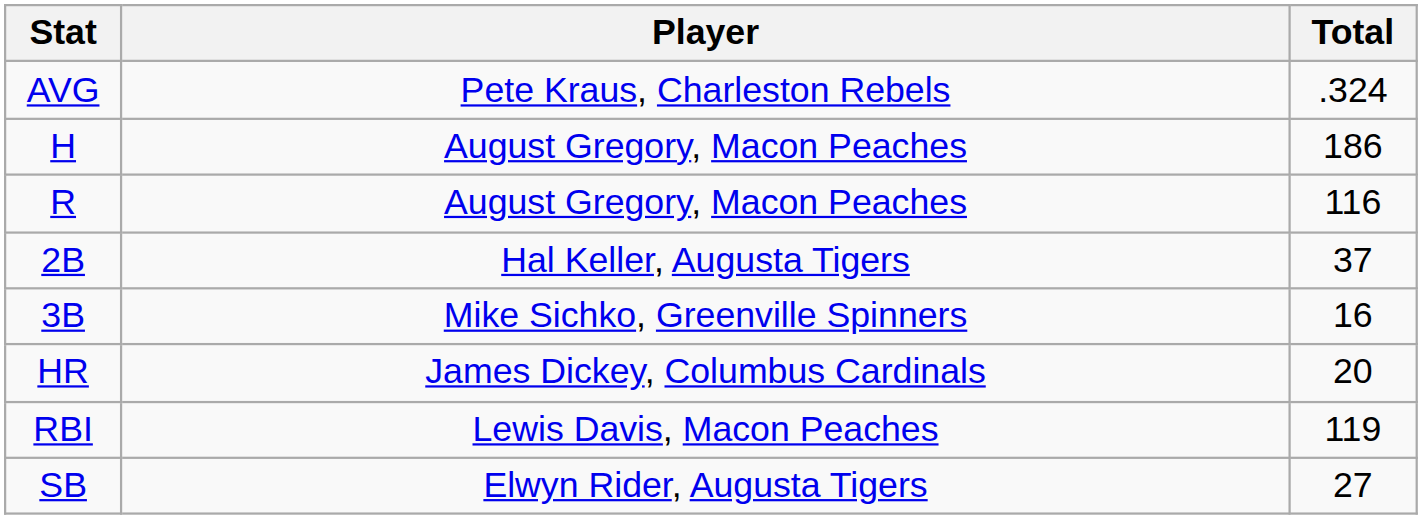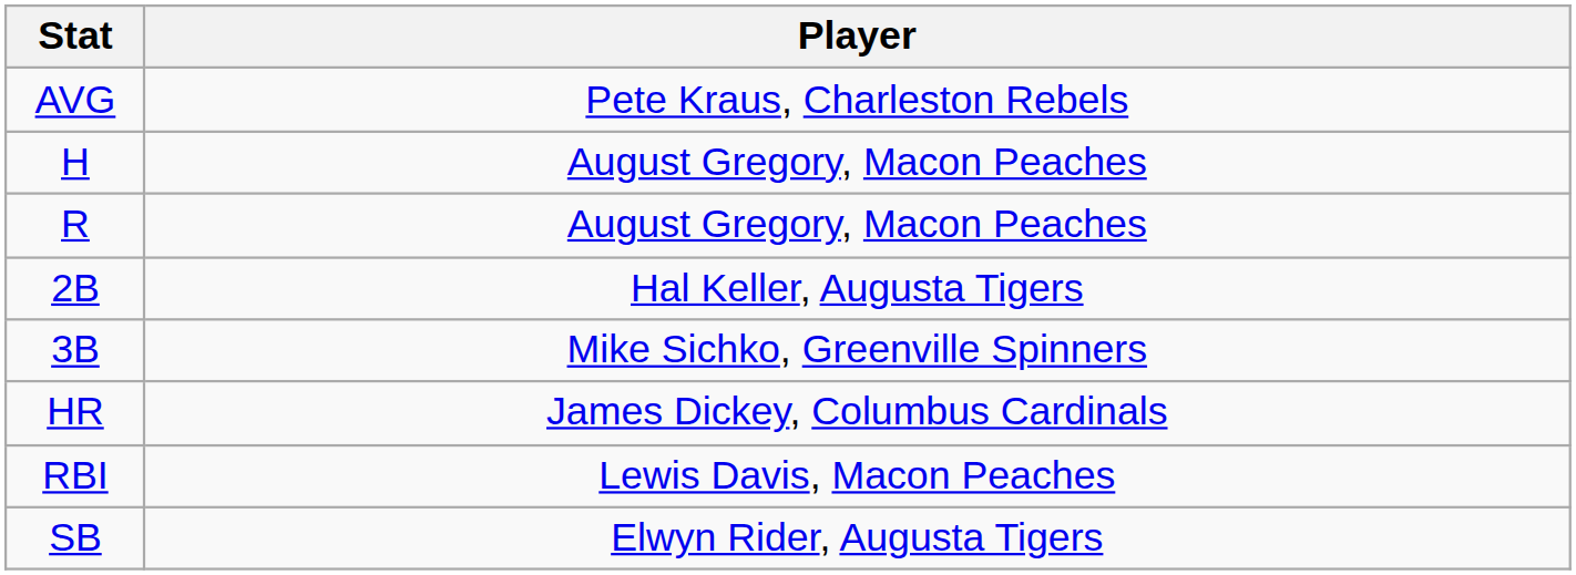- column: Total | .324 | 186 | 116 | 37 | 16 | 20 | 119 | 27
